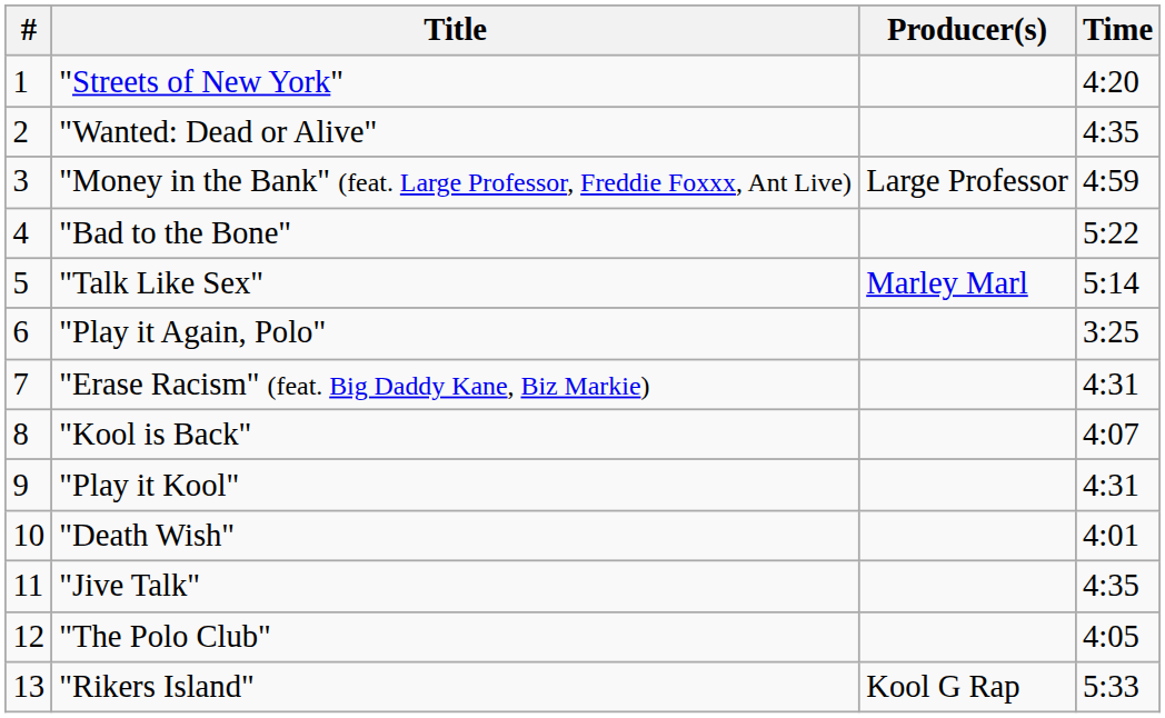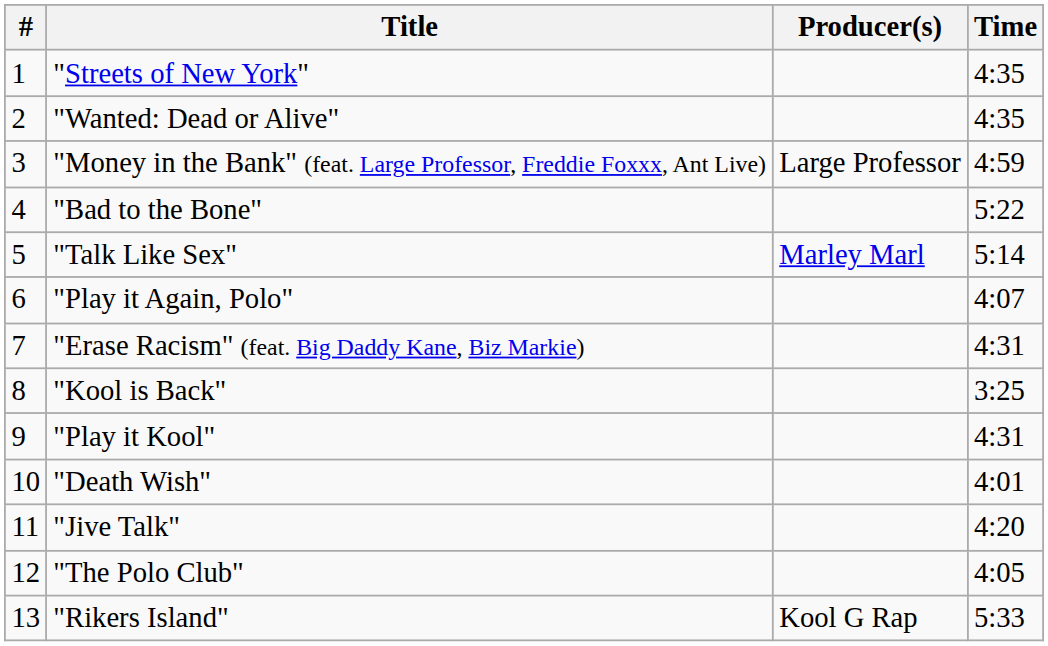"Streets of New York" | Time: 4:20 -> 4:35
"Play it Again, Polo" | Time: 3:25 -> 4:07
"Kool is Back" | Time: 4:07 -> 3:25
"Jive Talk" | Time: 4:35 -> 4:20
